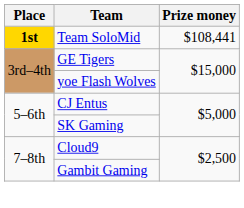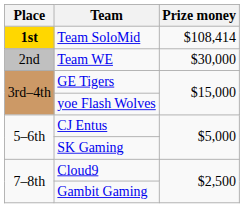Team SoloMid | Prize money: $108,441 -> $108,414
+ row: 2nd | Team WE | $30,000
